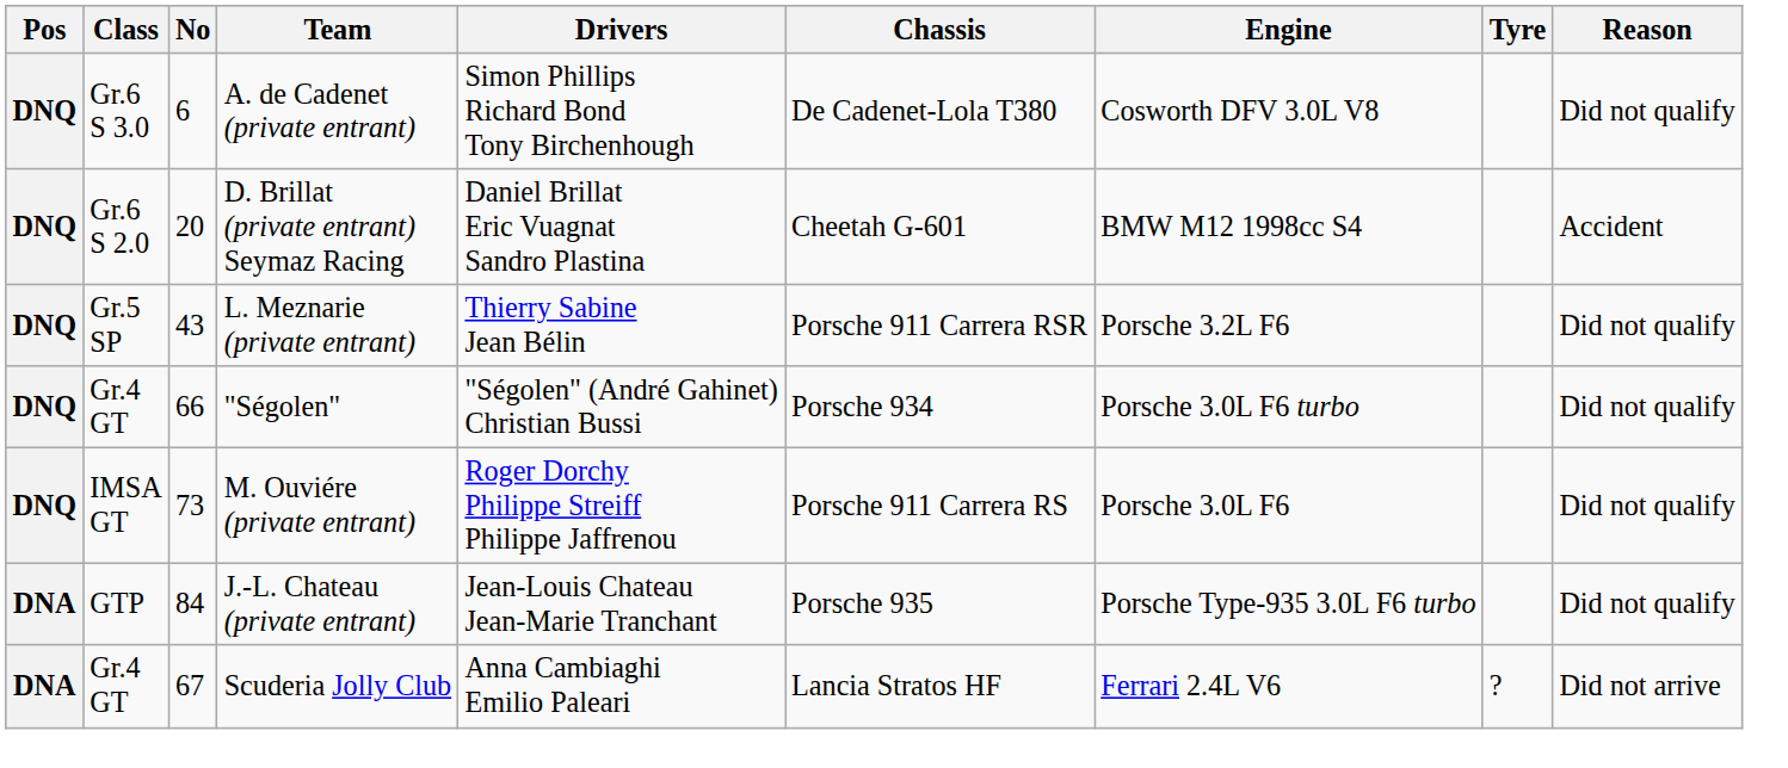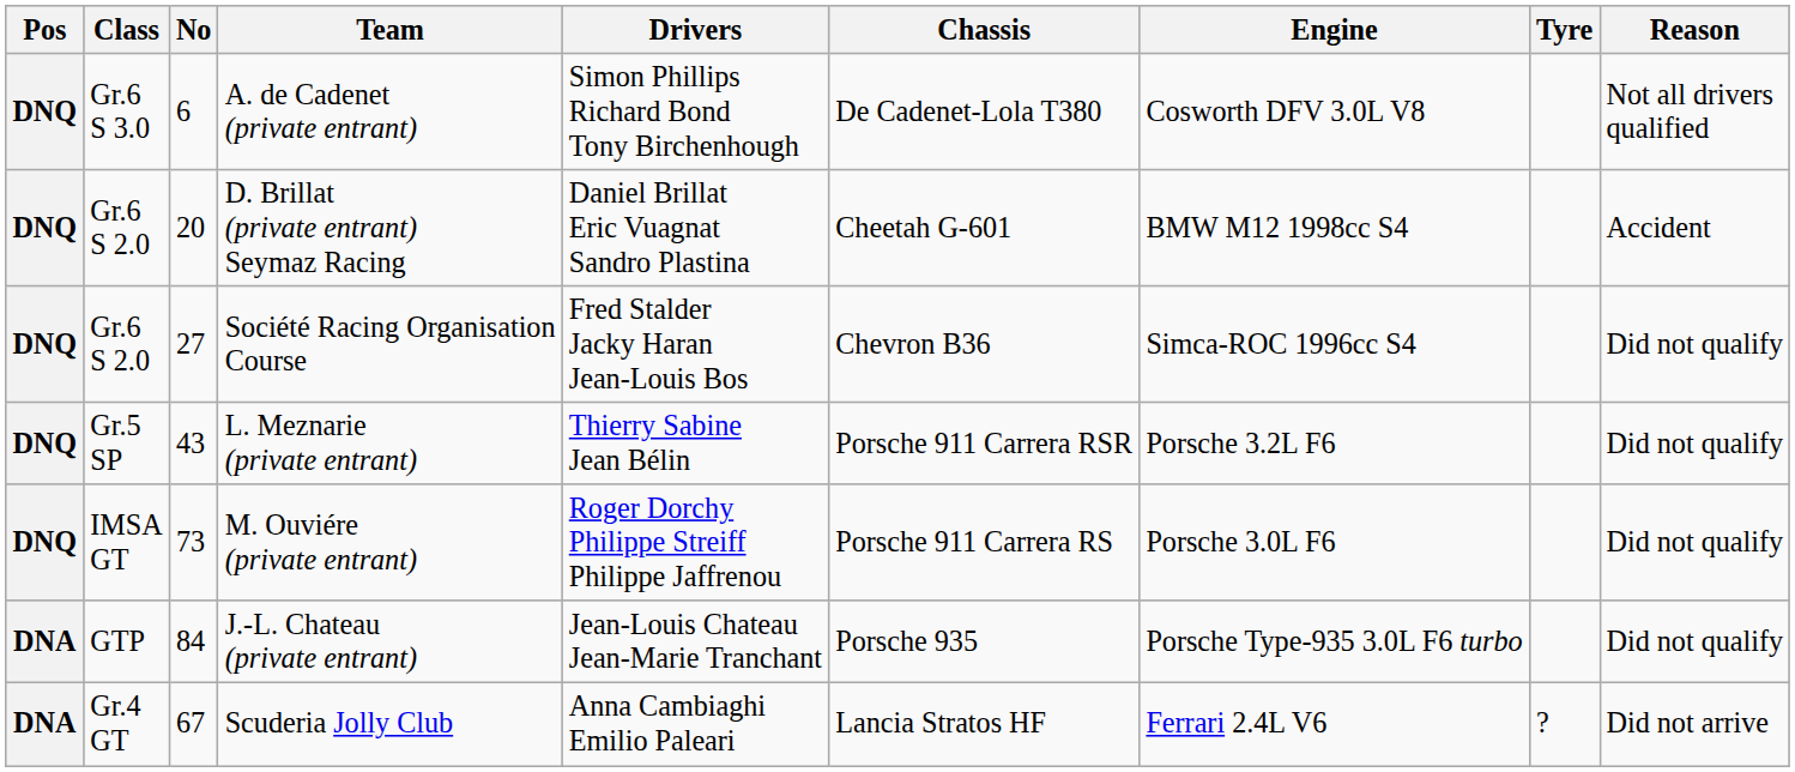A. de Cadenet (private entrant) | Reason: Did not qualify -> Not all drivers qualified
+ row: DNQ | Gr.6 S 2.0 | 27 | Société Racing Organisation Course | Fred Stalder Jacky Haran Jean-Louis Bos | Chevron B36 | Simca-ROC 1996cc S4 | Did not qualify
- row: DNQ | Gr.4 GT | 66 | "Ségolen" | "Ségolen" (André Gahinet) Christian Bussi | Porsche 934 | Porsche 3.0L F6 turbo | Did not qualify
